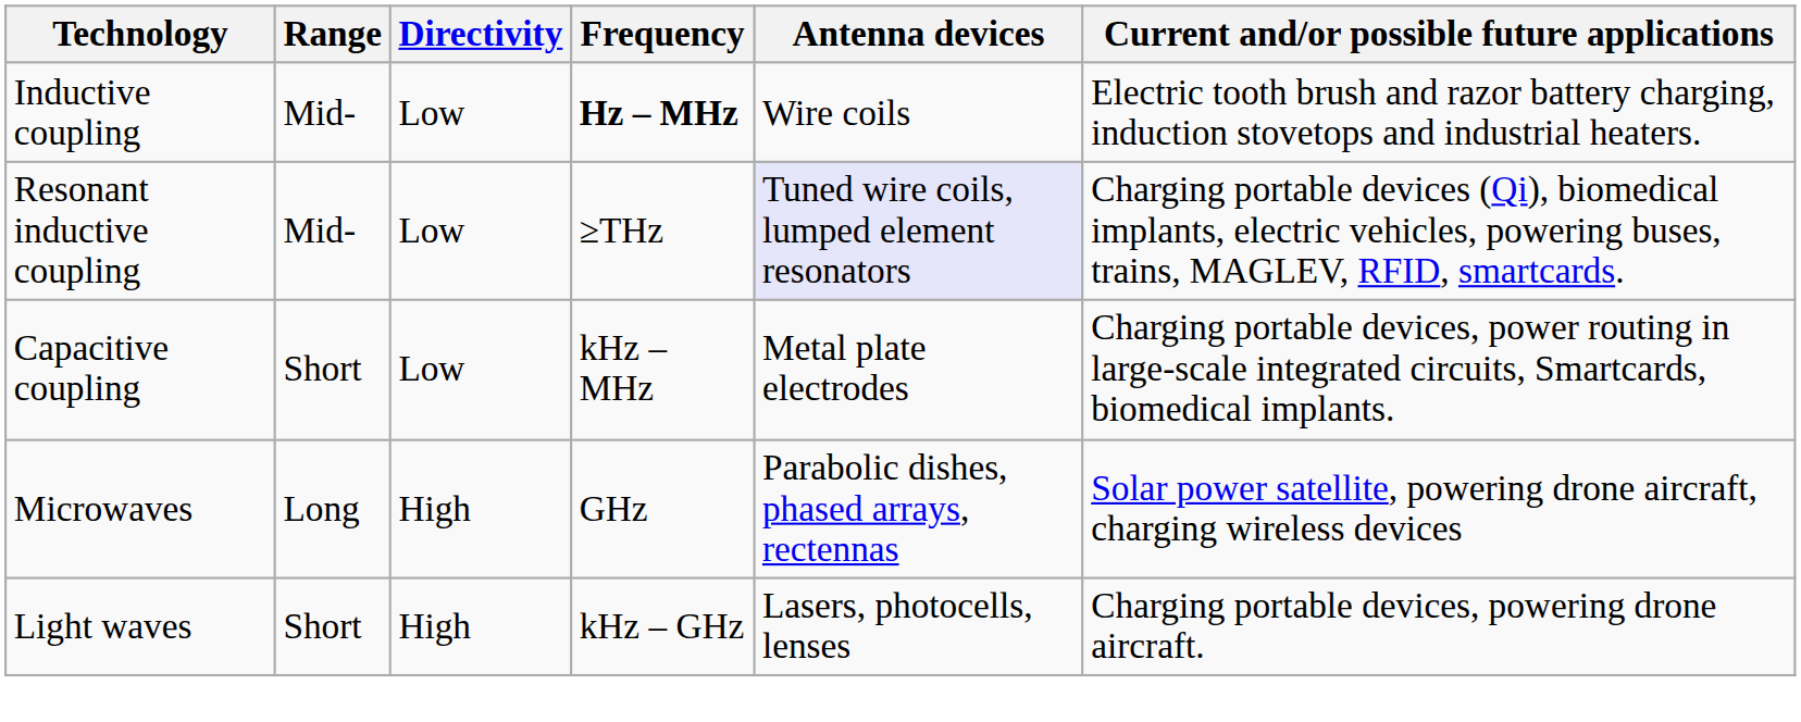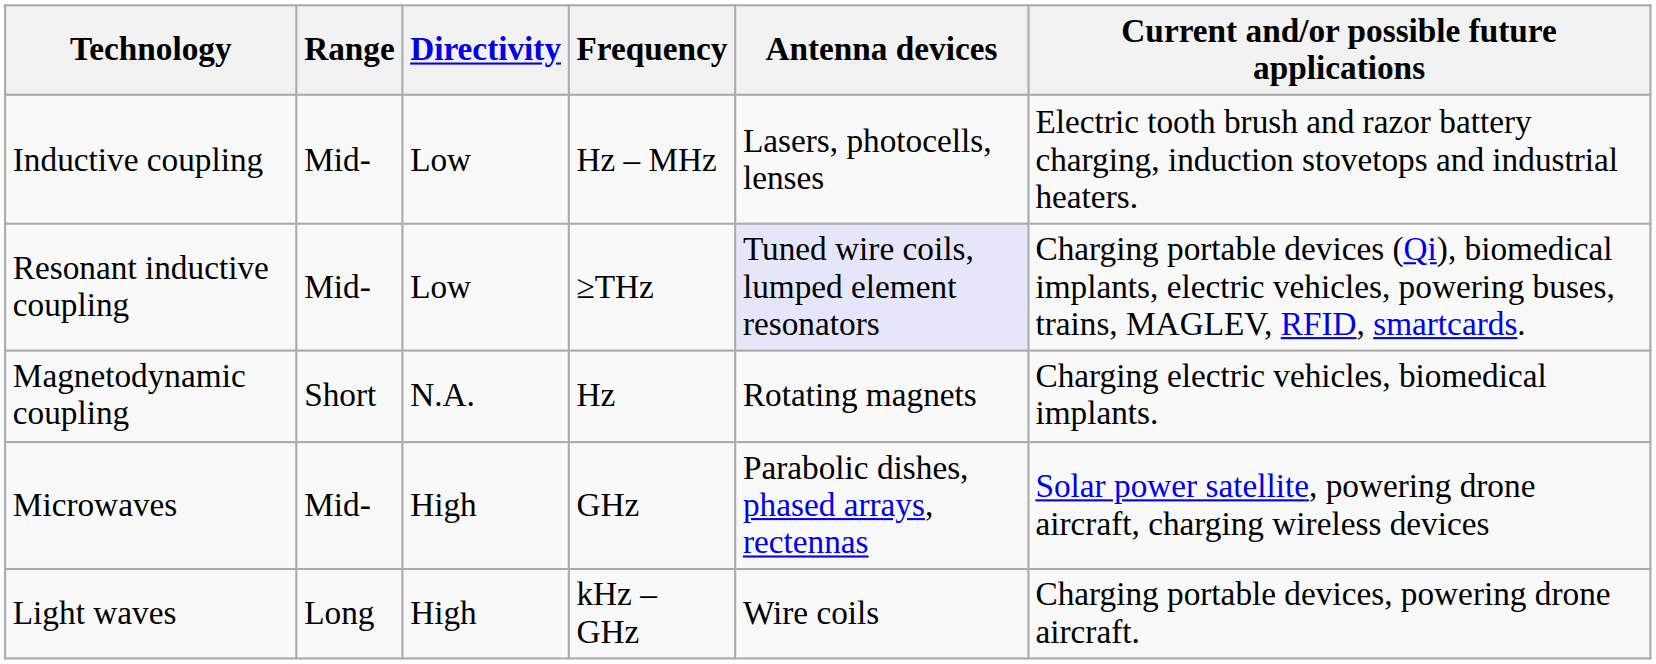Inductive coupling | Frequency: bold -> normal
Inductive coupling | Antenna devices: Wire coils -> Lasers, photocells, lenses
- row: Capacitive coupling | Short | Low | kHz – MHz | Metal plate electrodes | Charging portable devices, power routing in large-scale integrated circuits, Smartcards, biomedical implants.
+ row: Magnetodynamic coupling | Short | N.A. | Hz | Rotating magnets | Charging electric vehicles, biomedical implants.
Microwaves | Range: Long -> Mid-
Light waves | Range: Short -> Long
Light waves | Antenna devices: Lasers, photocells, lenses -> Wire coils
